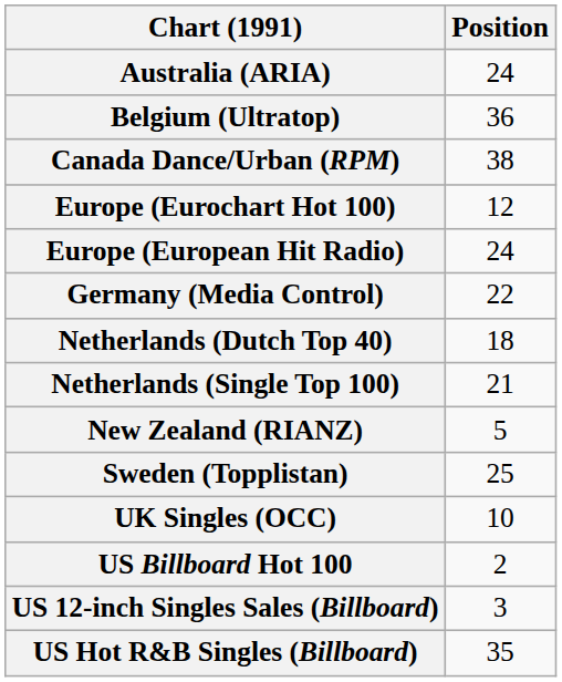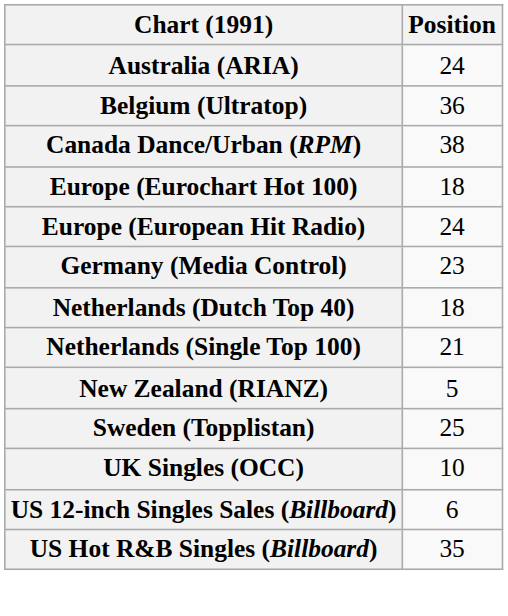Europe (Eurochart Hot 100) | Position: 12 -> 18
Germany (Media Control) | Position: 22 -> 23
- row: US Billboard Hot 100 | 2
US 12-inch Singles Sales (Billboard) | Position: 3 -> 6
